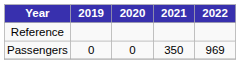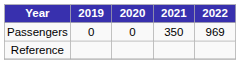rows swapped: Passengers <-> Reference
